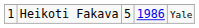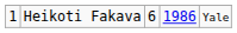Heikoti Fakava | column 3: 5 -> 6
